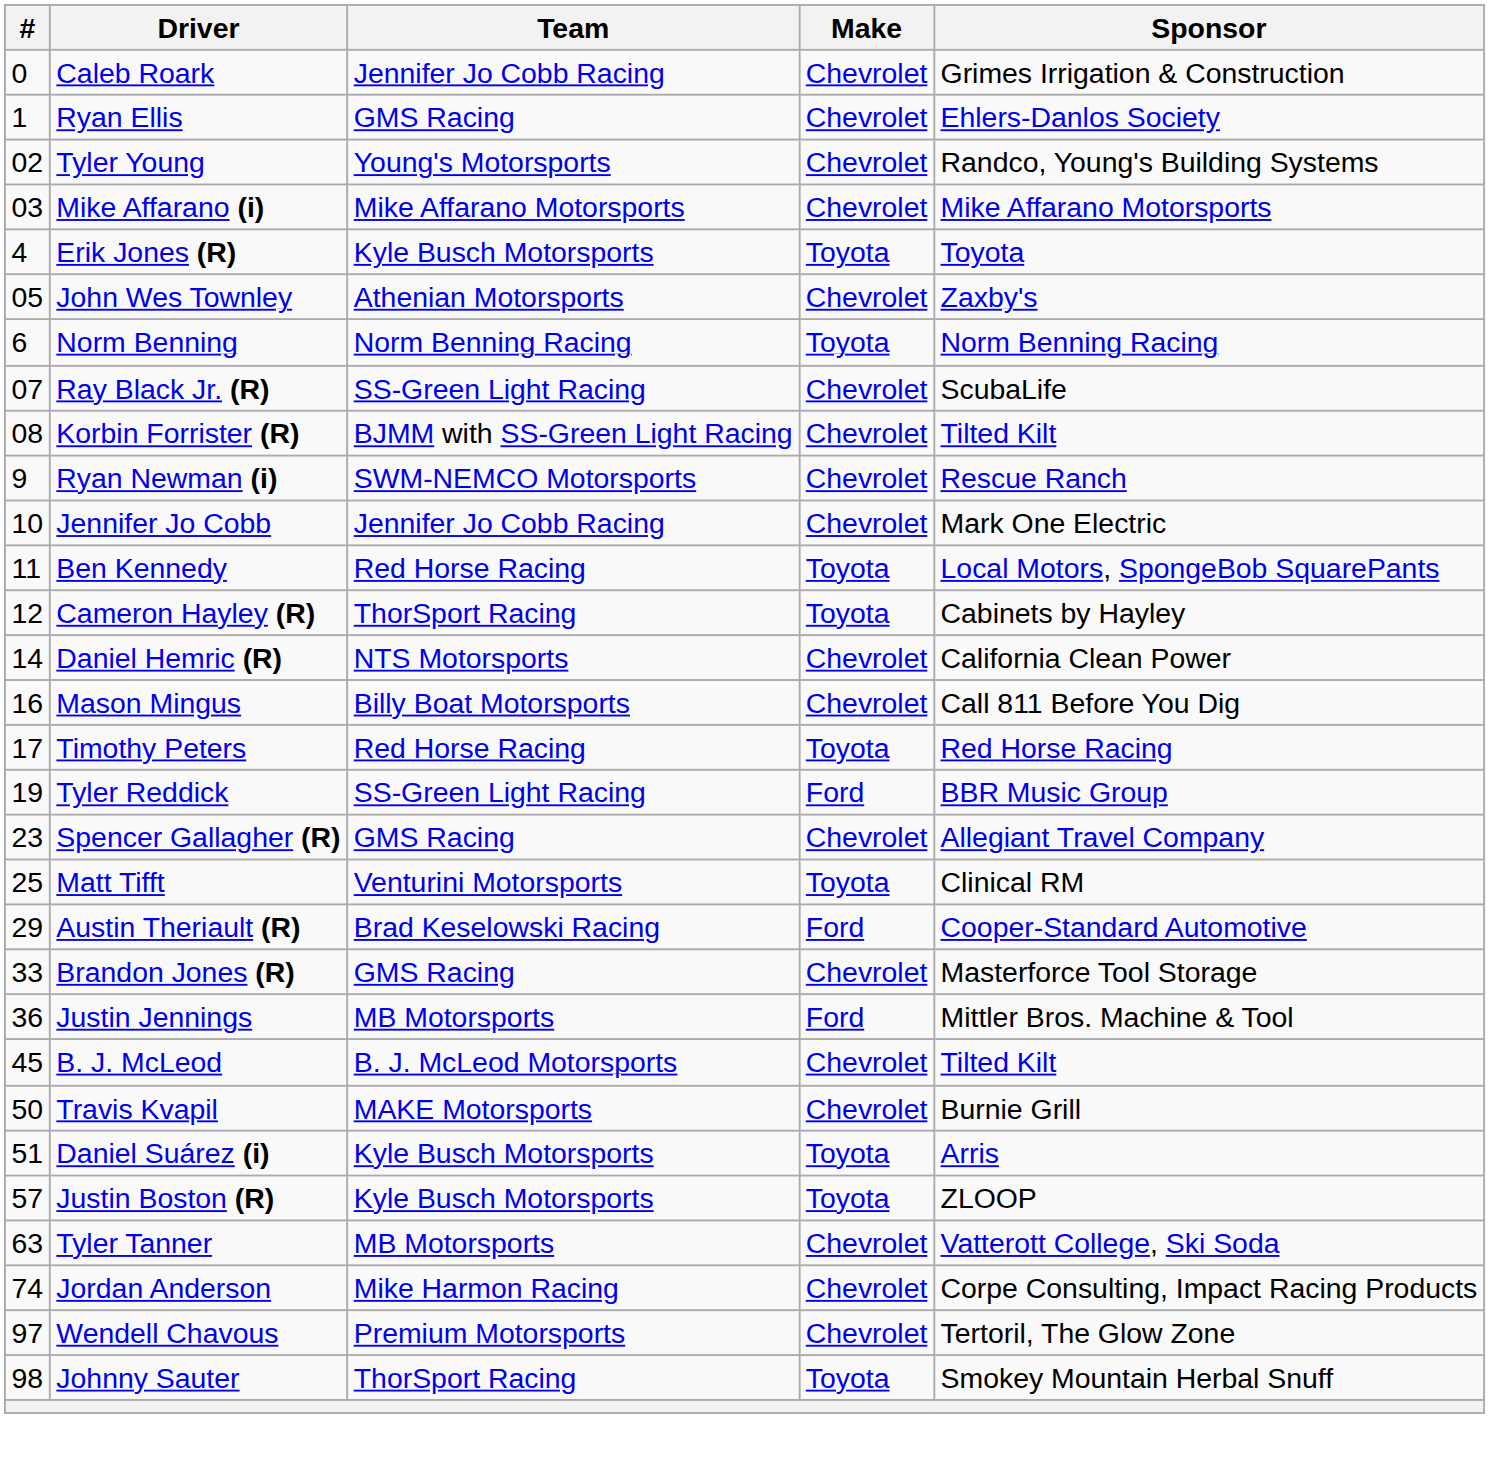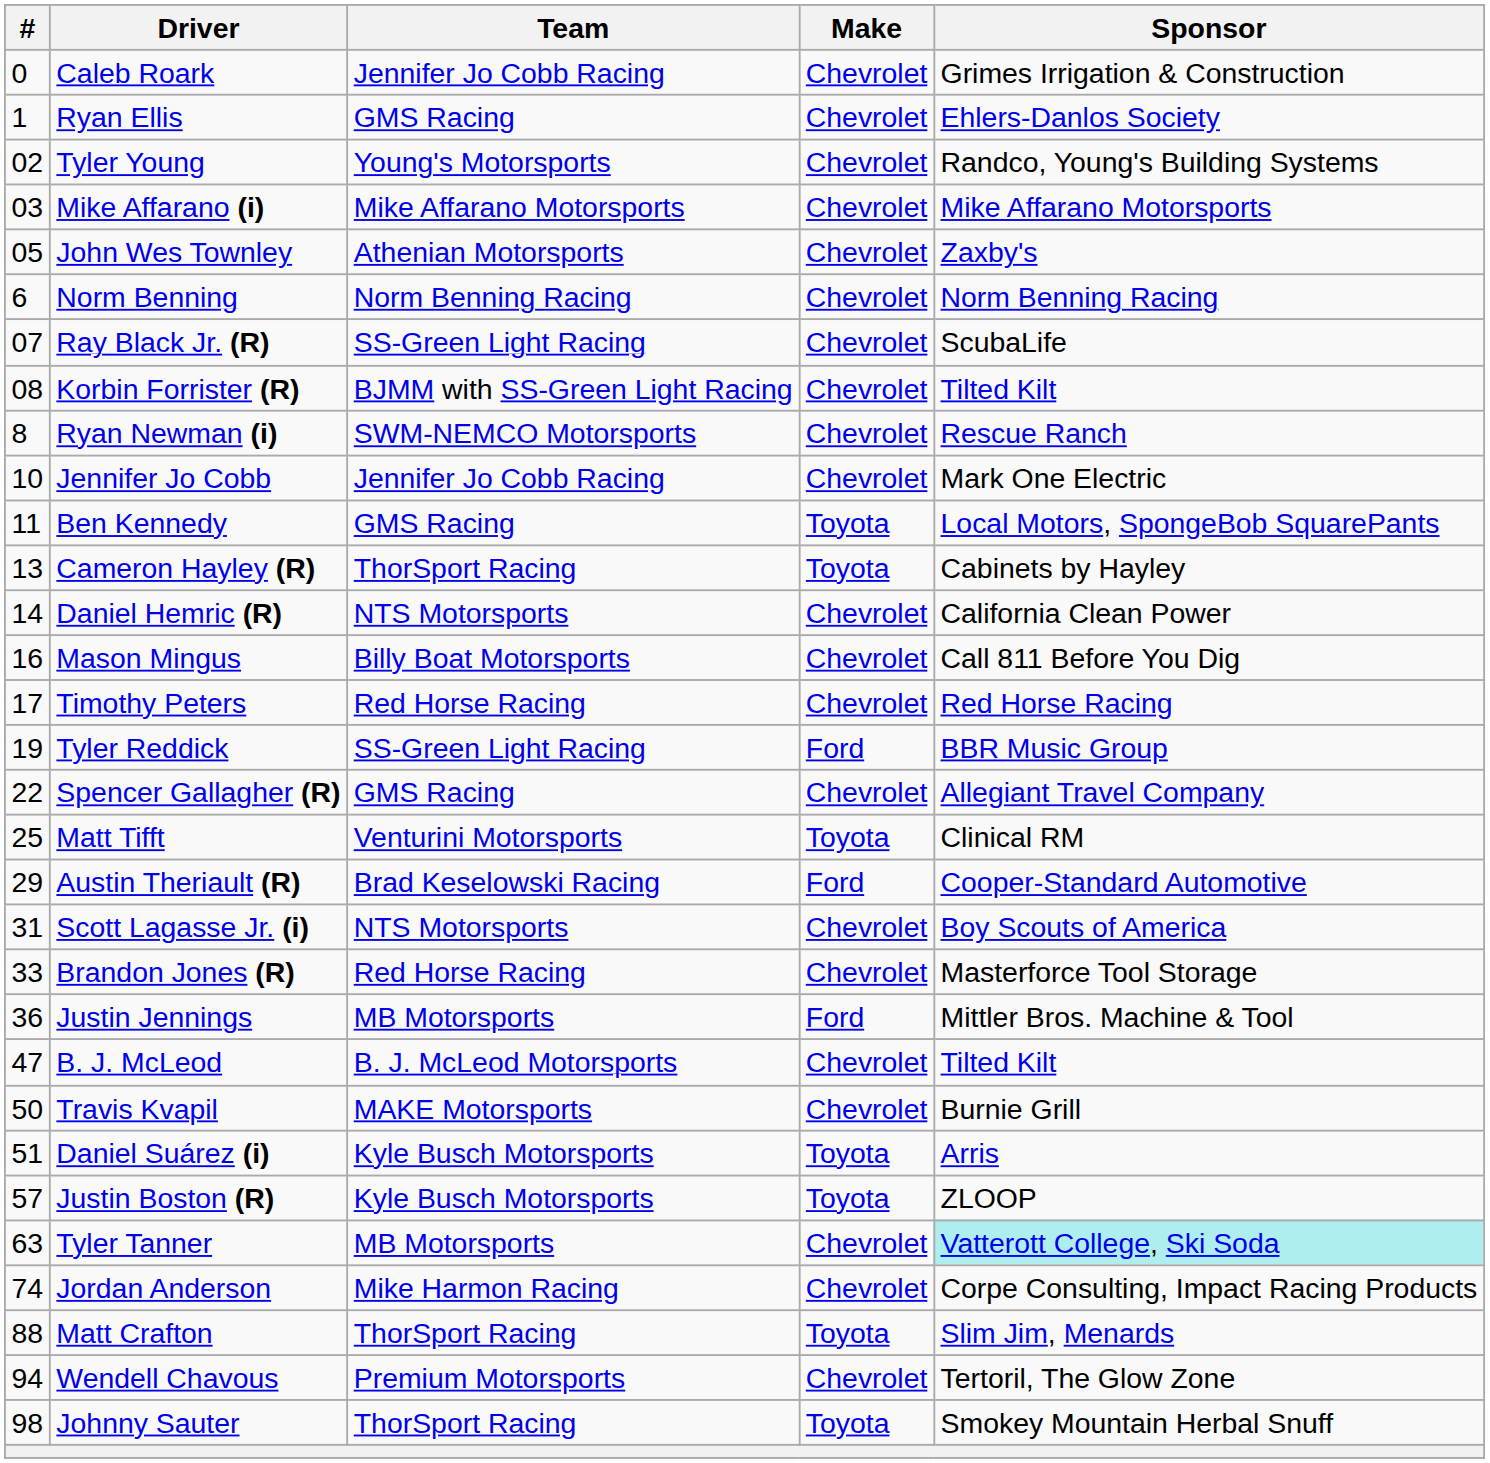- row: 4 | Erik Jones (R) | Kyle Busch Motorsports | Toyota | Toyota
Norm Benning | Make: Toyota -> Chevrolet
Ryan Newman (i) | #: 9 -> 8
Ben Kennedy | Team: Red Horse Racing -> GMS Racing
Cameron Hayley (R) | #: 12 -> 13
Timothy Peters | Make: Toyota -> Chevrolet
Spencer Gallagher (R) | #: 23 -> 22
+ row: 31 | Scott Lagasse Jr. (i) | NTS Motorsports | Chevrolet | Boy Scouts of America
Brandon Jones (R) | Team: GMS Racing -> Red Horse Racing
B. J. McLeod | #: 45 -> 47
Tyler Tanner | Sponsor: no background -> paleturquoise background
+ row: 88 | Matt Crafton | ThorSport Racing | Toyota | Slim Jim, Menards
Wendell Chavous | #: 97 -> 94
